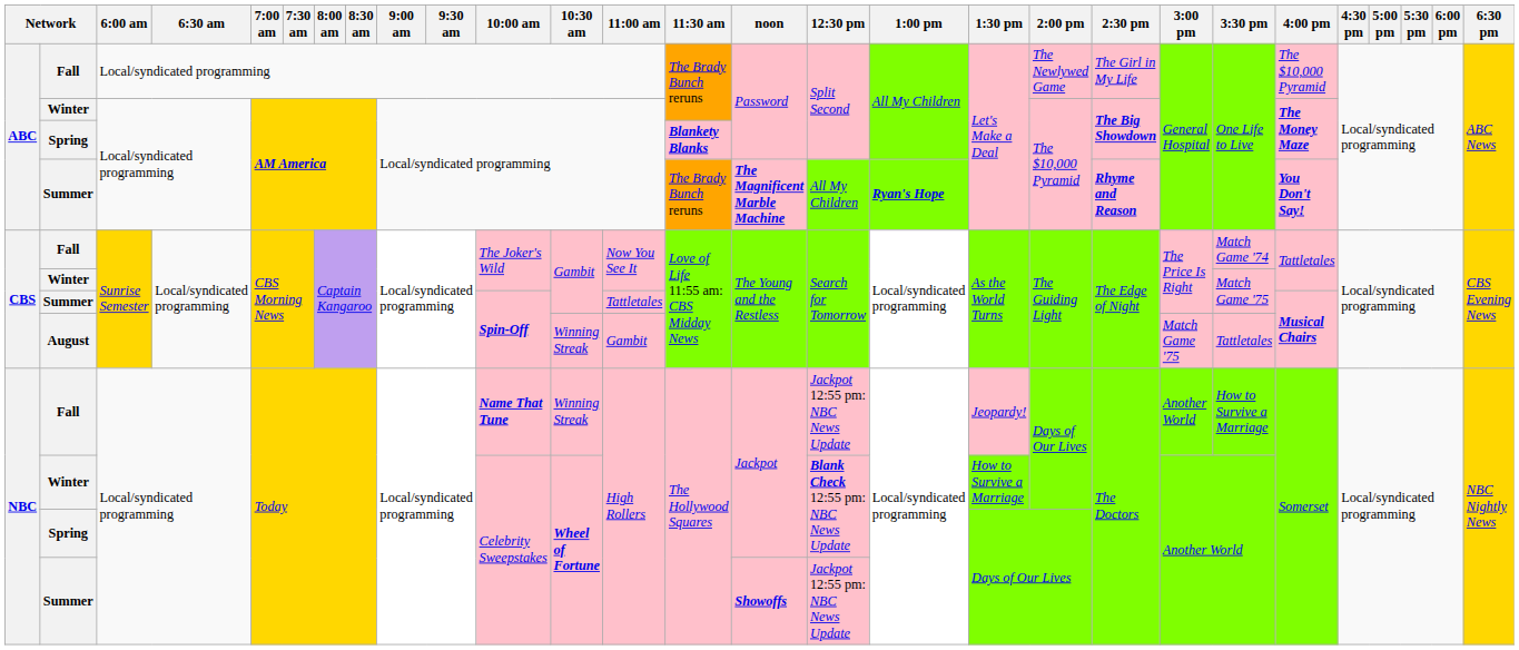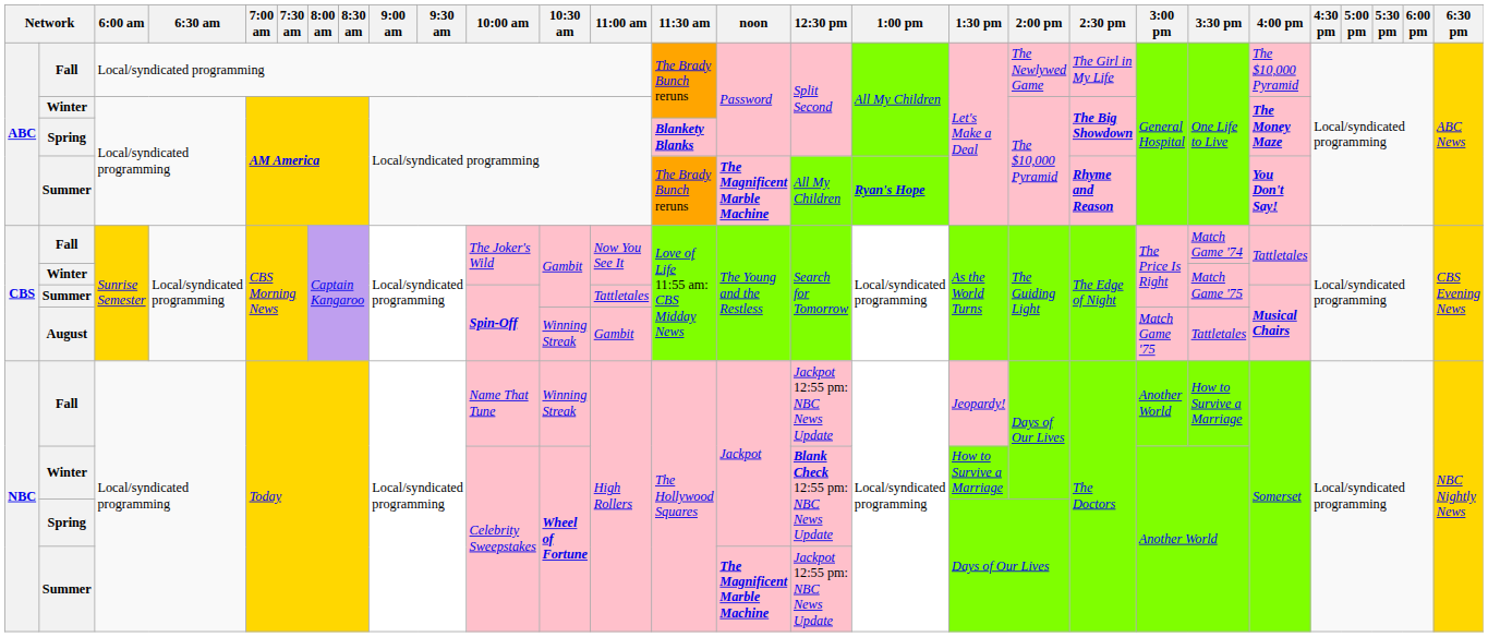NBC / Fall | 10:00 am: bold -> normal
NBC / Summer | noon: Showoffs -> The Magnificent Marble Machine
